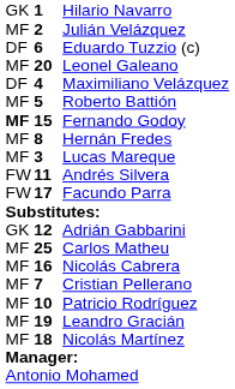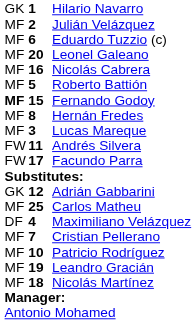Eduardo Tuzzio (c) | column 1: DF -> MF
rows swapped: Nicolás Cabrera <-> Maximiliano Velázquez
